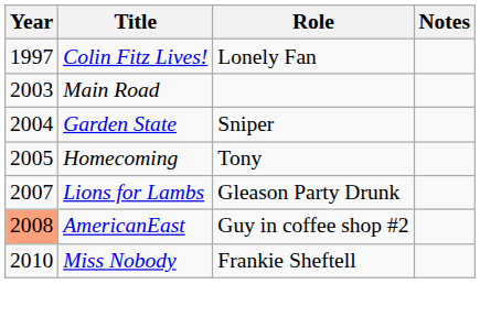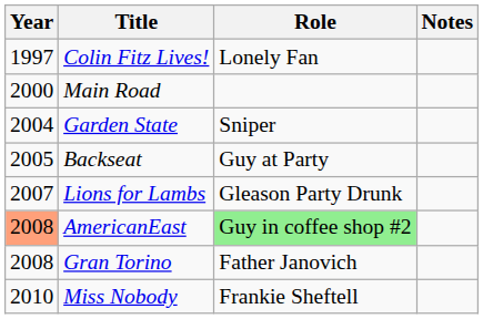Main Road | Year: 2003 -> 2000
+ row: 2005 | Backseat | Guy at Party
- row: 2005 | Homecoming | Tony
AmericanEast | Role: no background -> lightgreen background
+ row: 2008 | Gran Torino | Father Janovich
